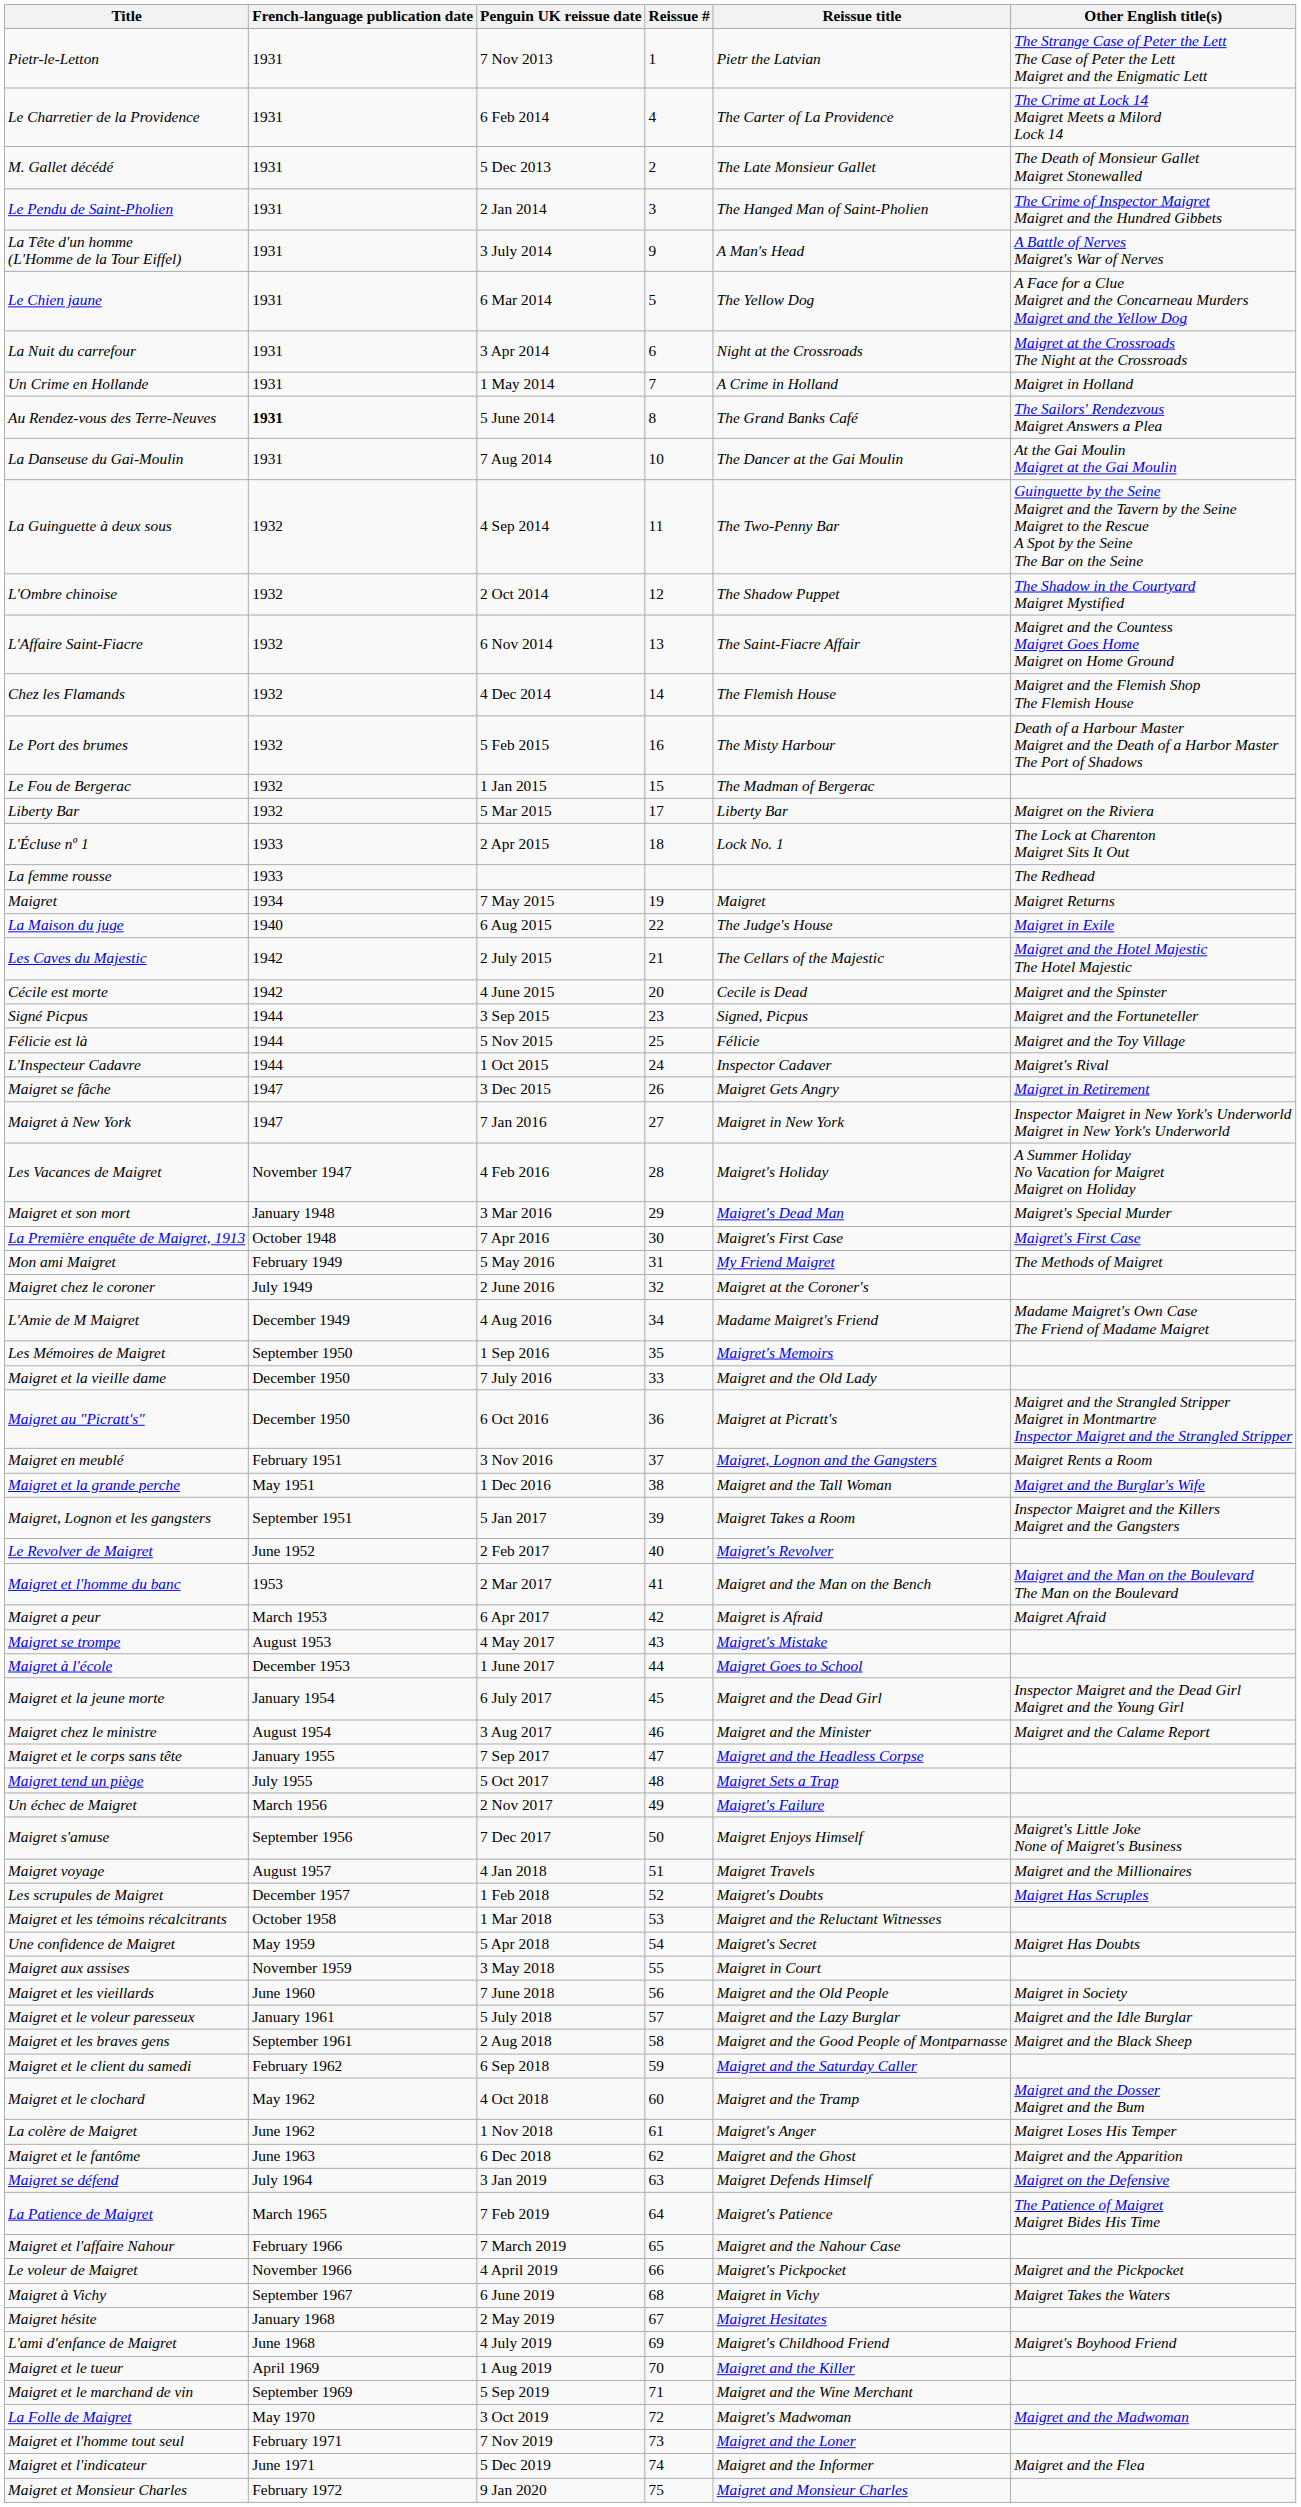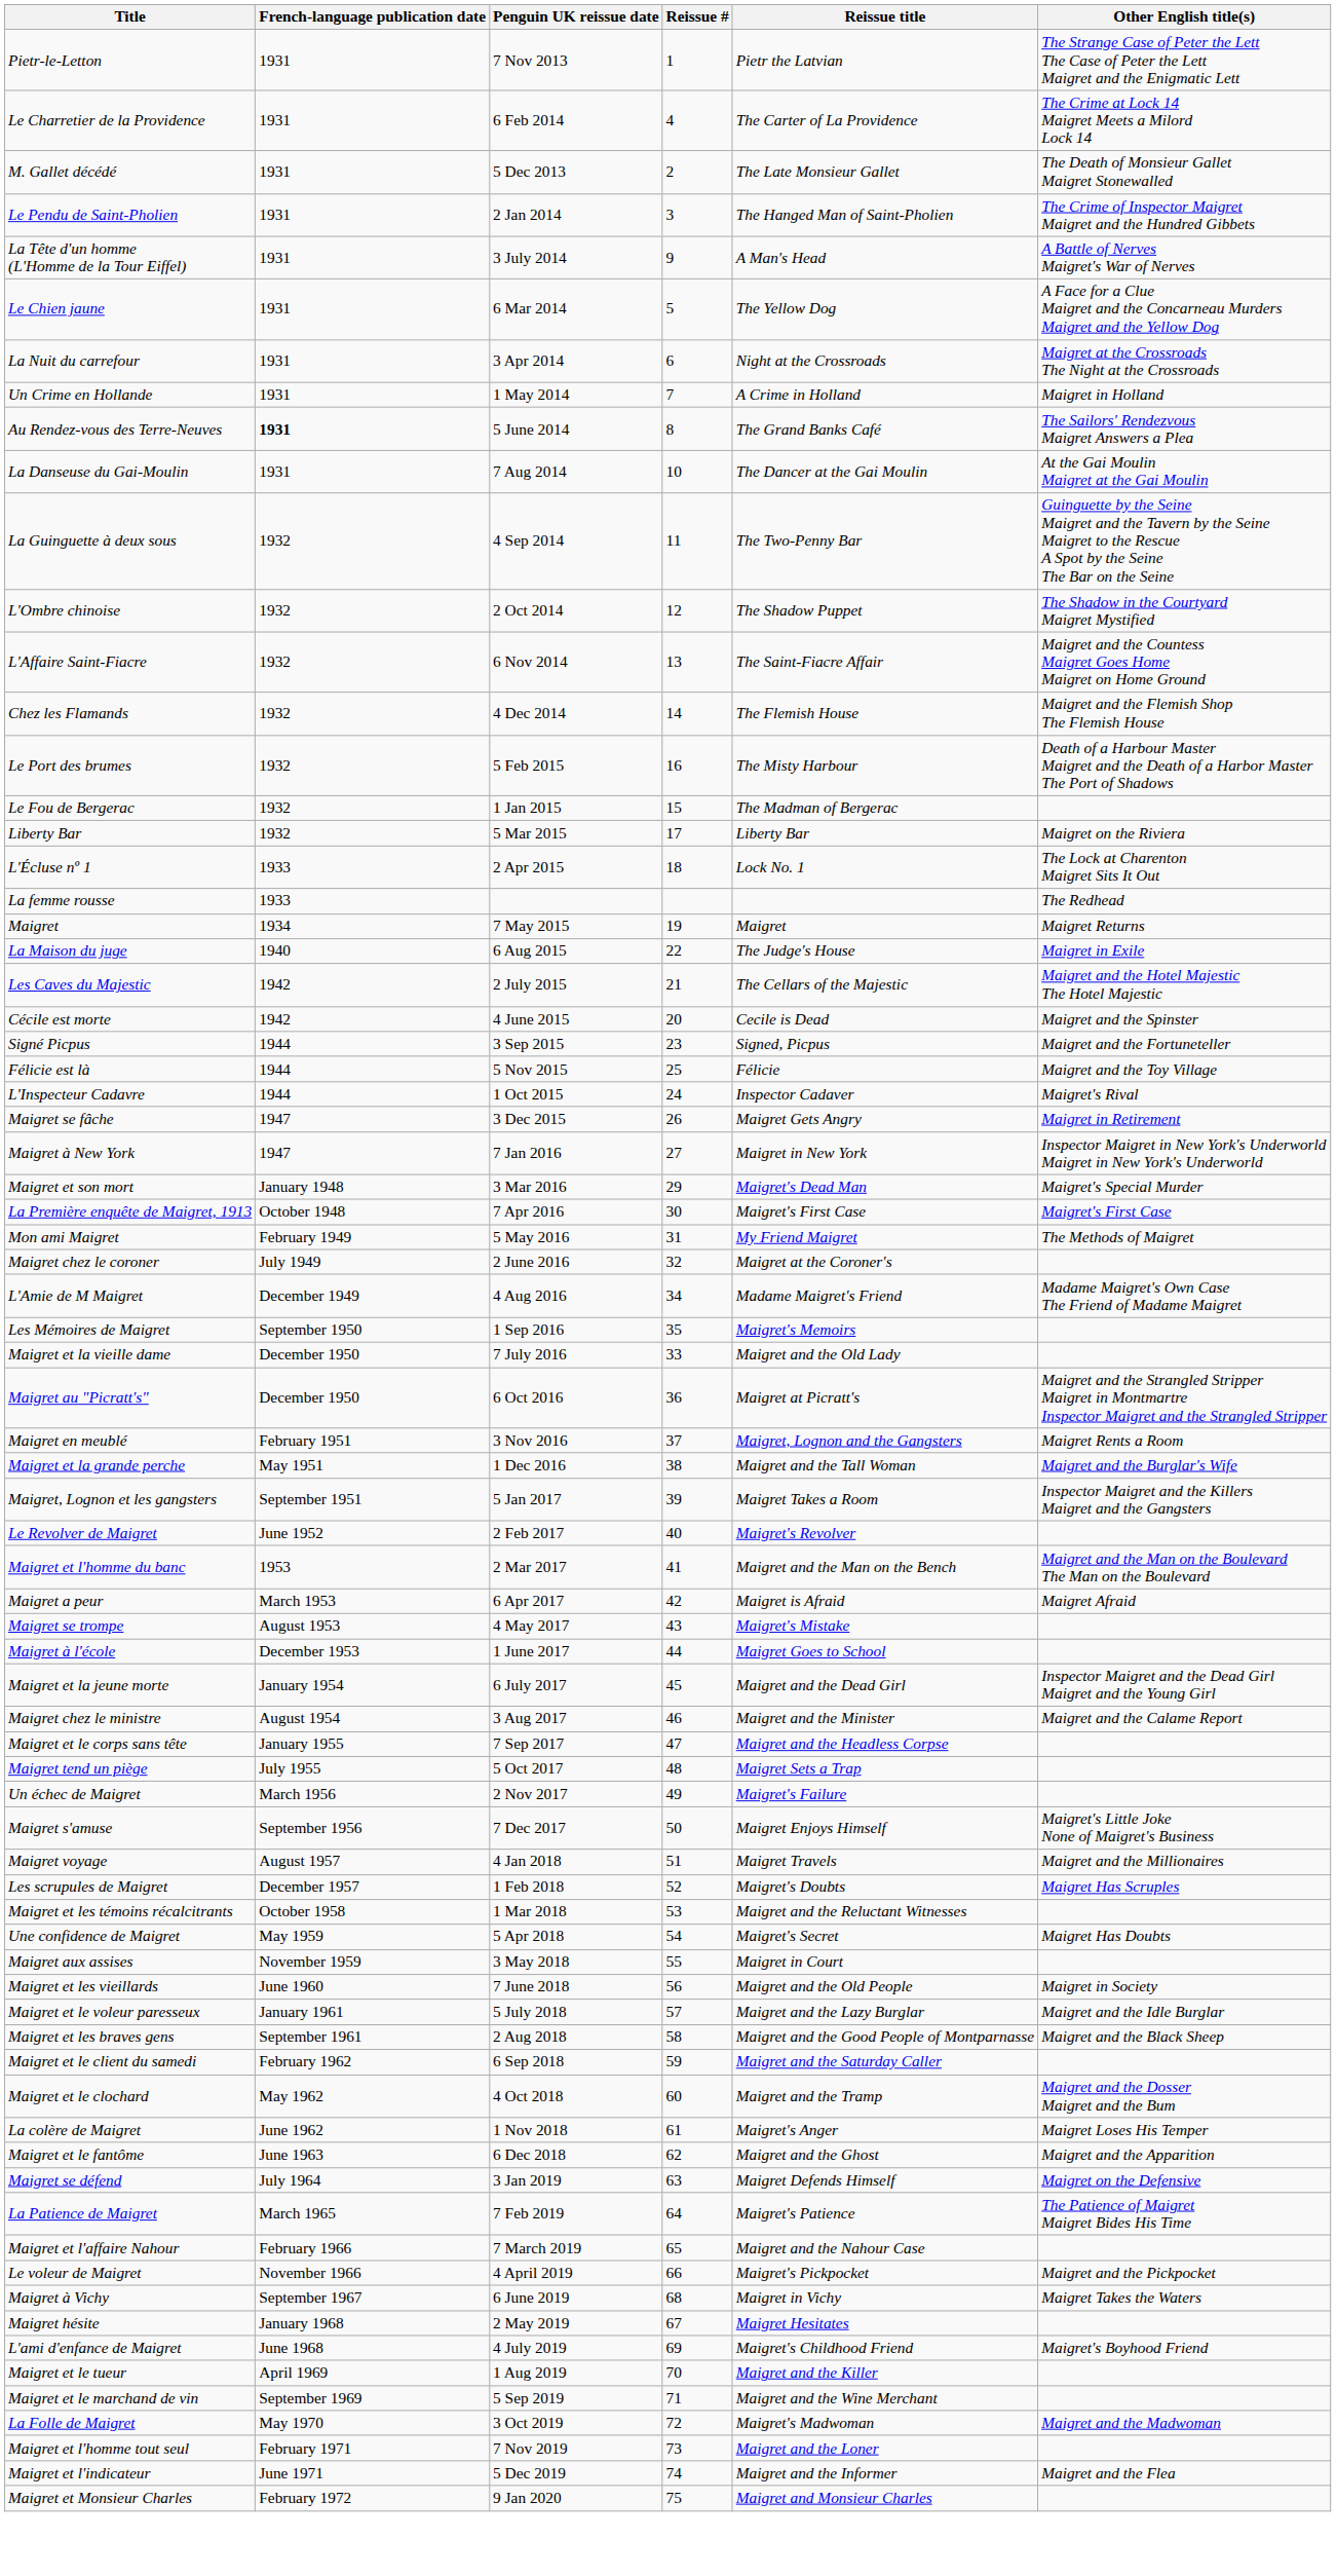- row: Les Vacances de Maigret | November 1947 | 4 Feb 2016 | 28 | Maigret's Holiday | A Summer Holiday No Vacation for Maigret Maigret on Holiday
